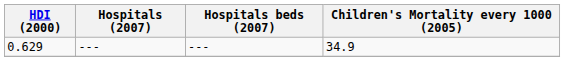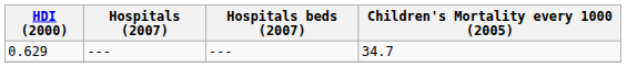0.629 | Children's Mortality every 1000 (2005): 34.9 -> 34.7
